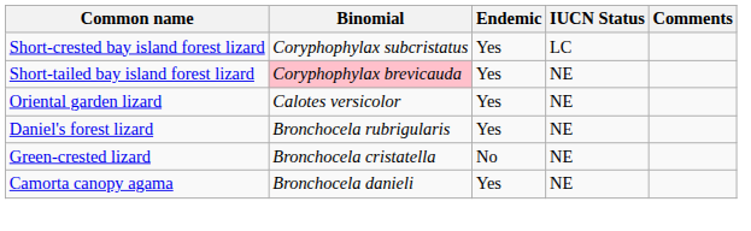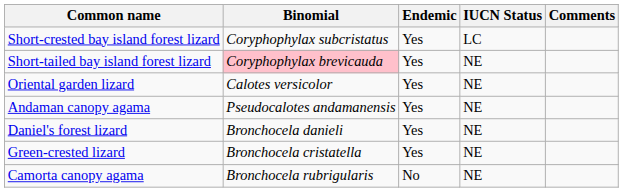+ row: Andaman canopy agama | Pseudocalotes andamanensis | Yes | NE
Daniel's forest lizard | Binomial: Bronchocela rubrigularis -> Bronchocela danieli
Green-crested lizard | Endemic: No -> Yes
Camorta canopy agama | Binomial: Bronchocela danieli -> Bronchocela rubrigularis
Camorta canopy agama | Endemic: Yes -> No
